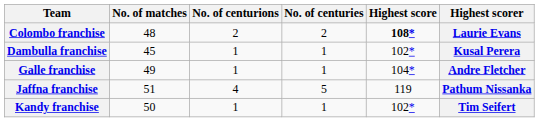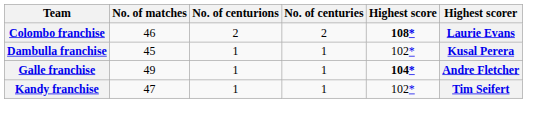Colombo franchise | No. of matches: 48 -> 46
Galle franchise | Highest score: normal -> bold
- row: Jaffna franchise | 51 | 4 | 5 | 119 | Pathum Nissanka
Kandy franchise | No. of matches: 50 -> 47
